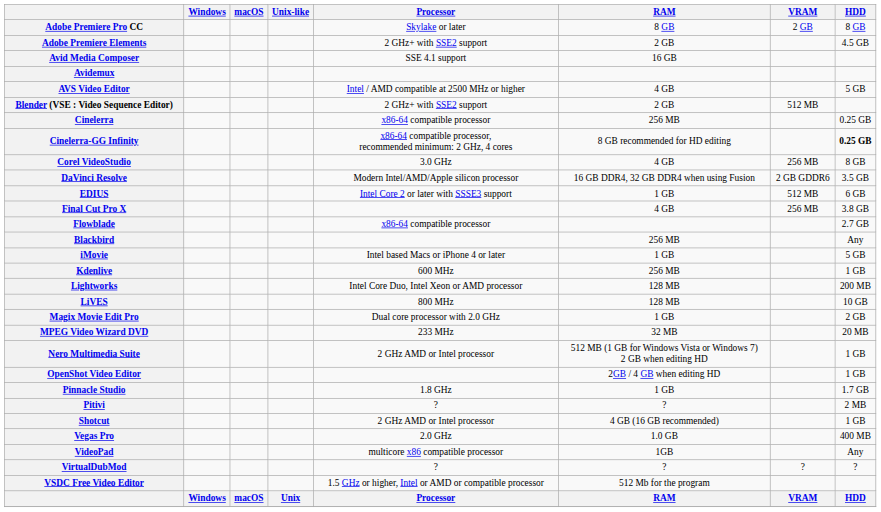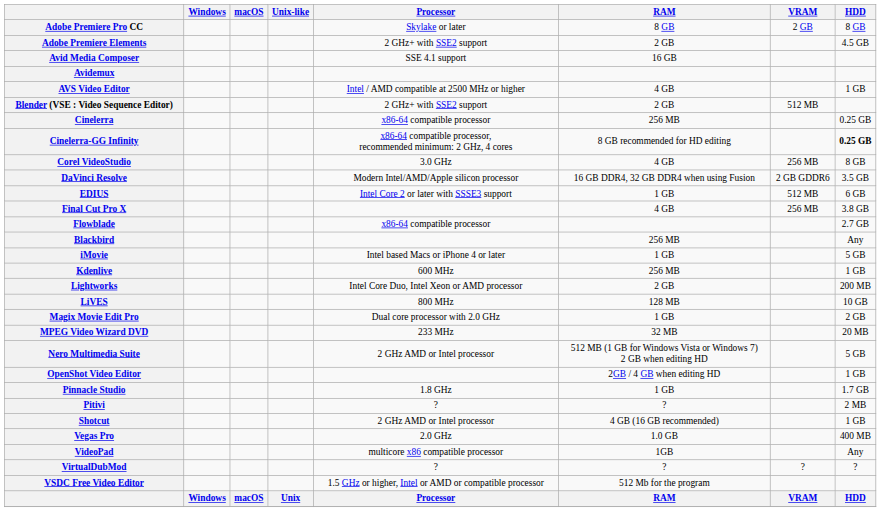AVS Video Editor | HDD: 5 GB -> 1 GB
Lightworks | RAM: 128 MB -> 2 GB
Nero Multimedia Suite | HDD: 1 GB -> 5 GB
